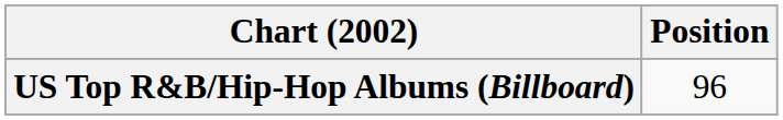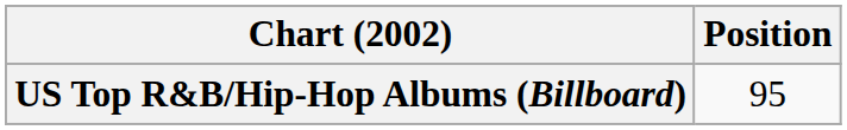US Top R&B/Hip-Hop Albums (Billboard) | Position: 96 -> 95
